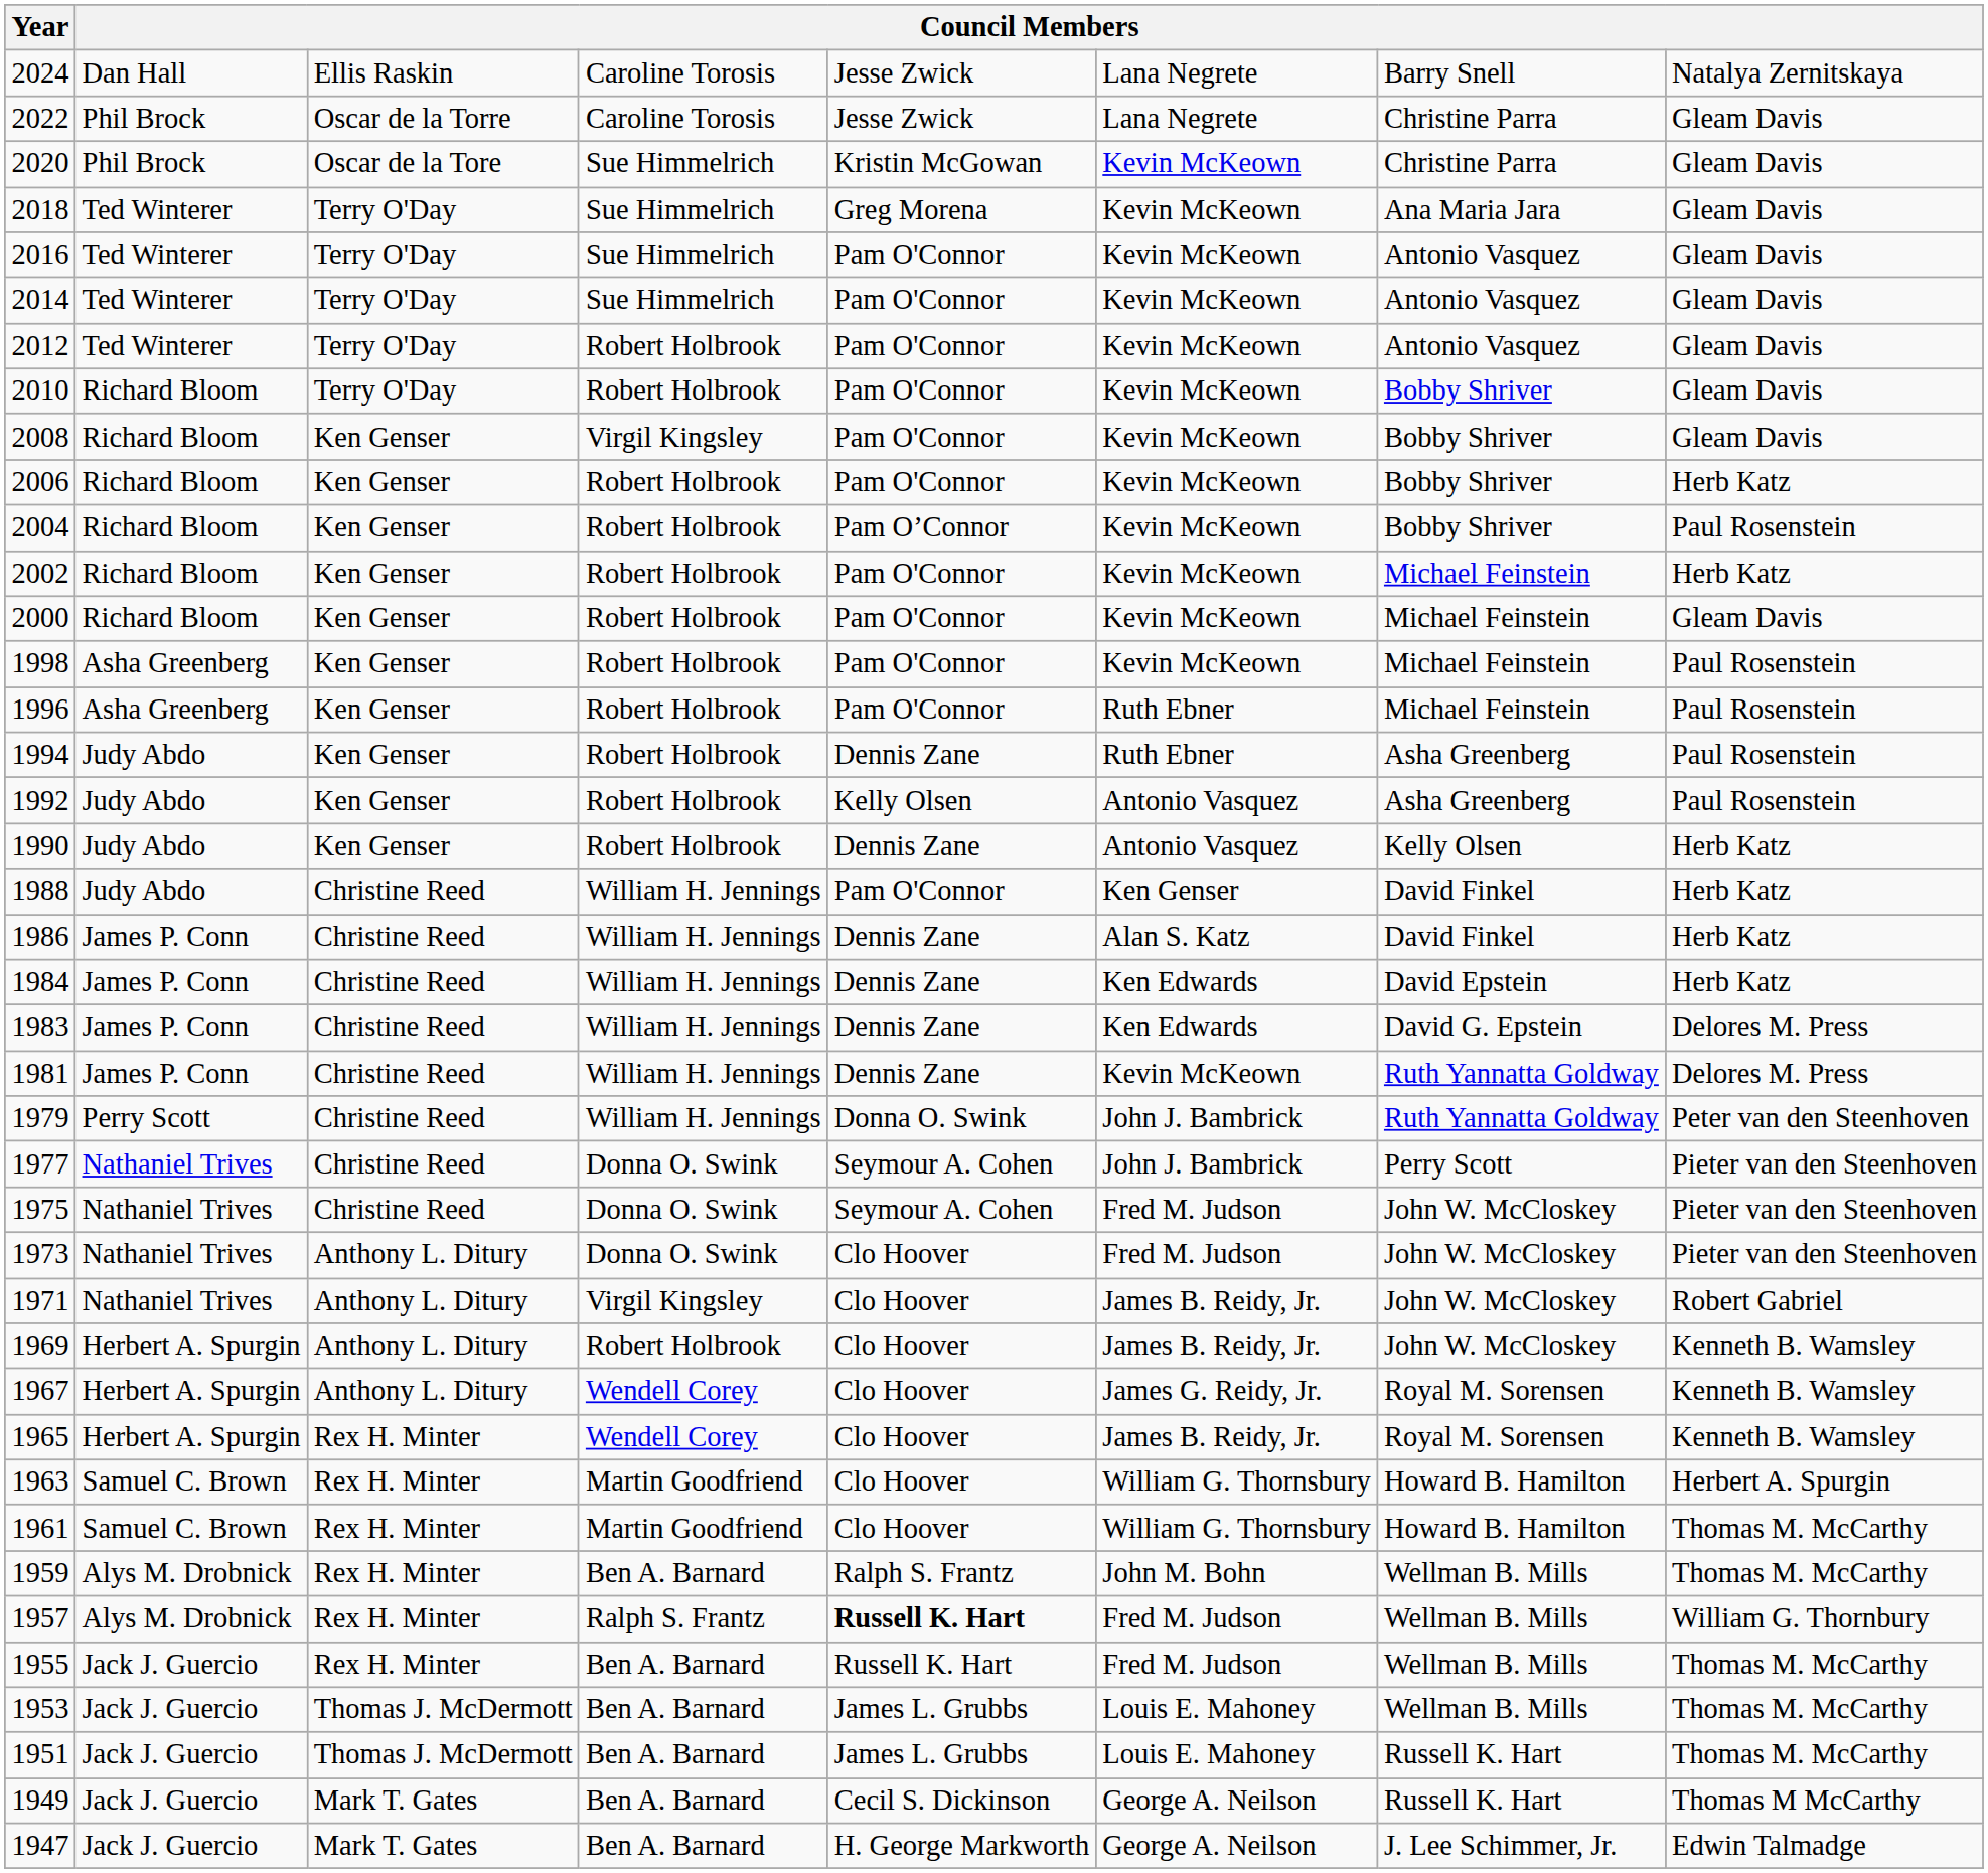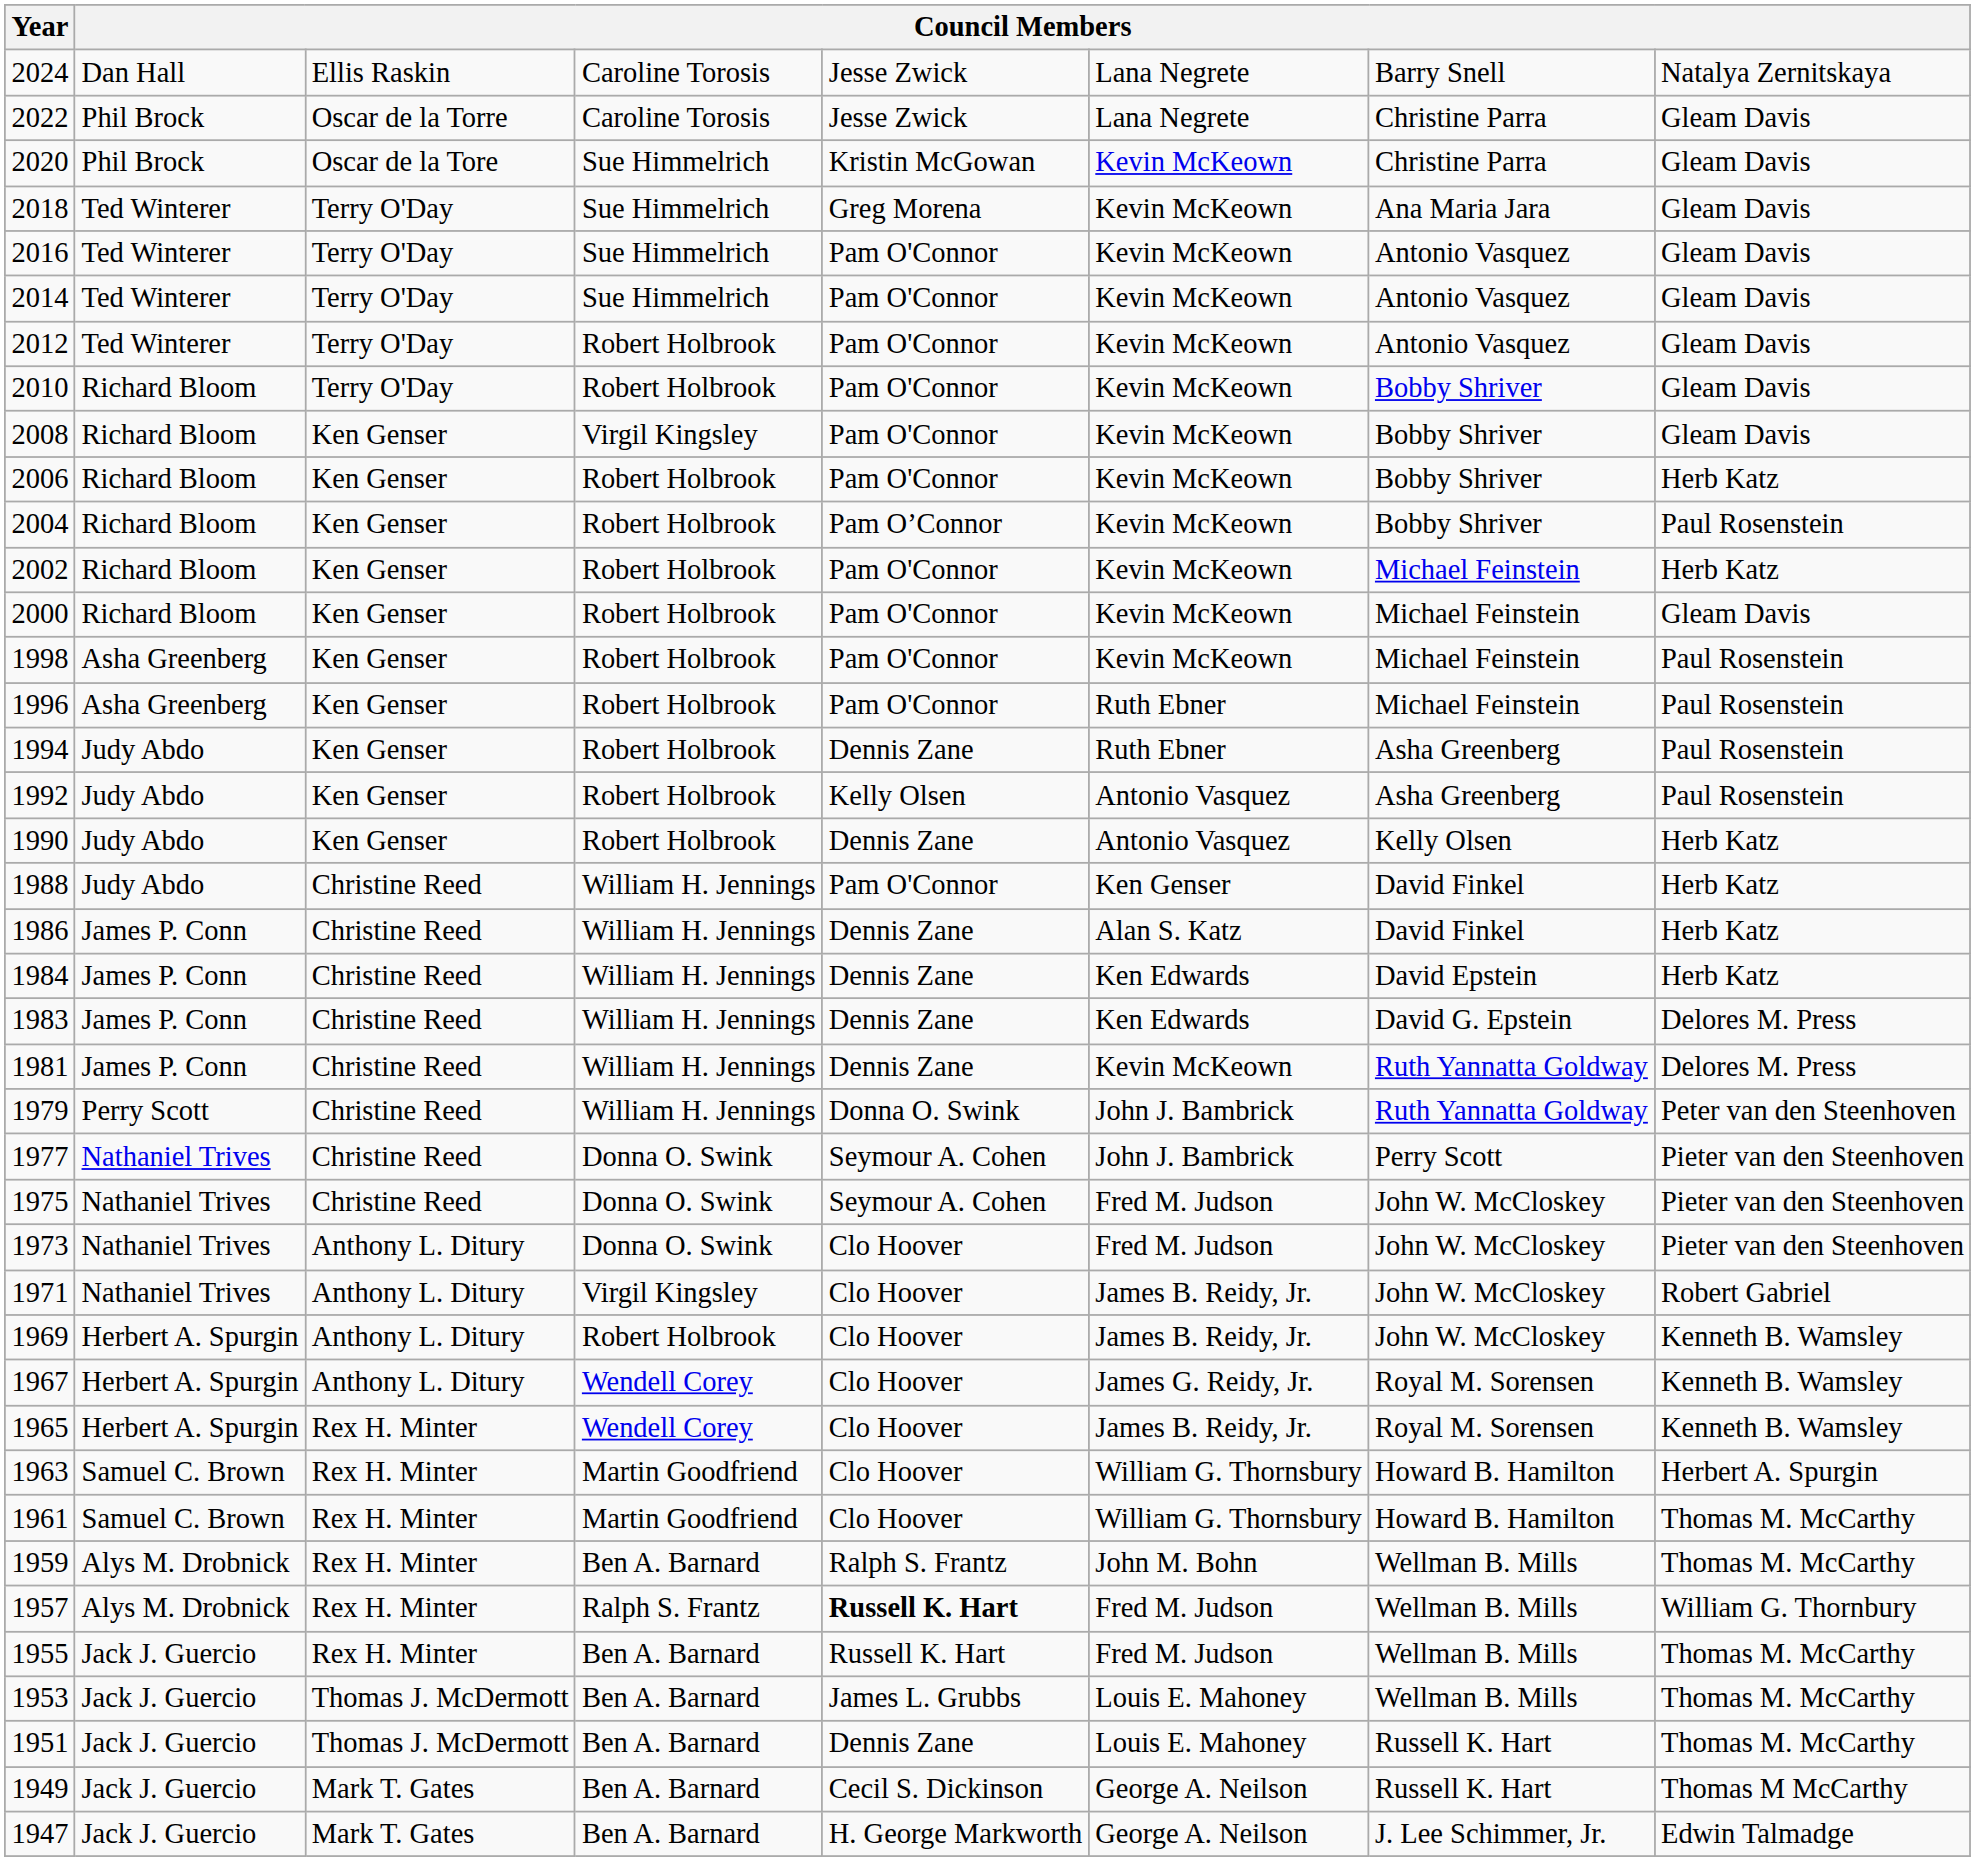1951 | column 5: James L. Grubbs -> Dennis Zane
